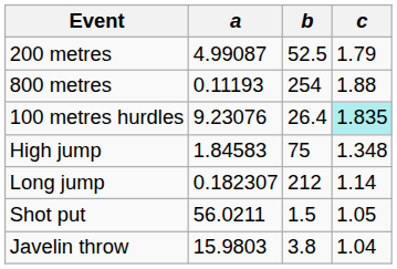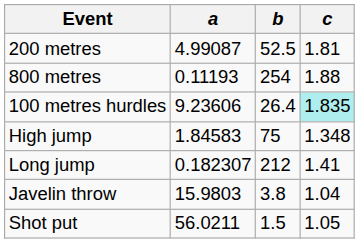200 metres | c: 1.79 -> 1.81
100 metres hurdles | a: 9.23076 -> 9.23606
Long jump | c: 1.14 -> 1.41
rows swapped: Shot put <-> Javelin throw
